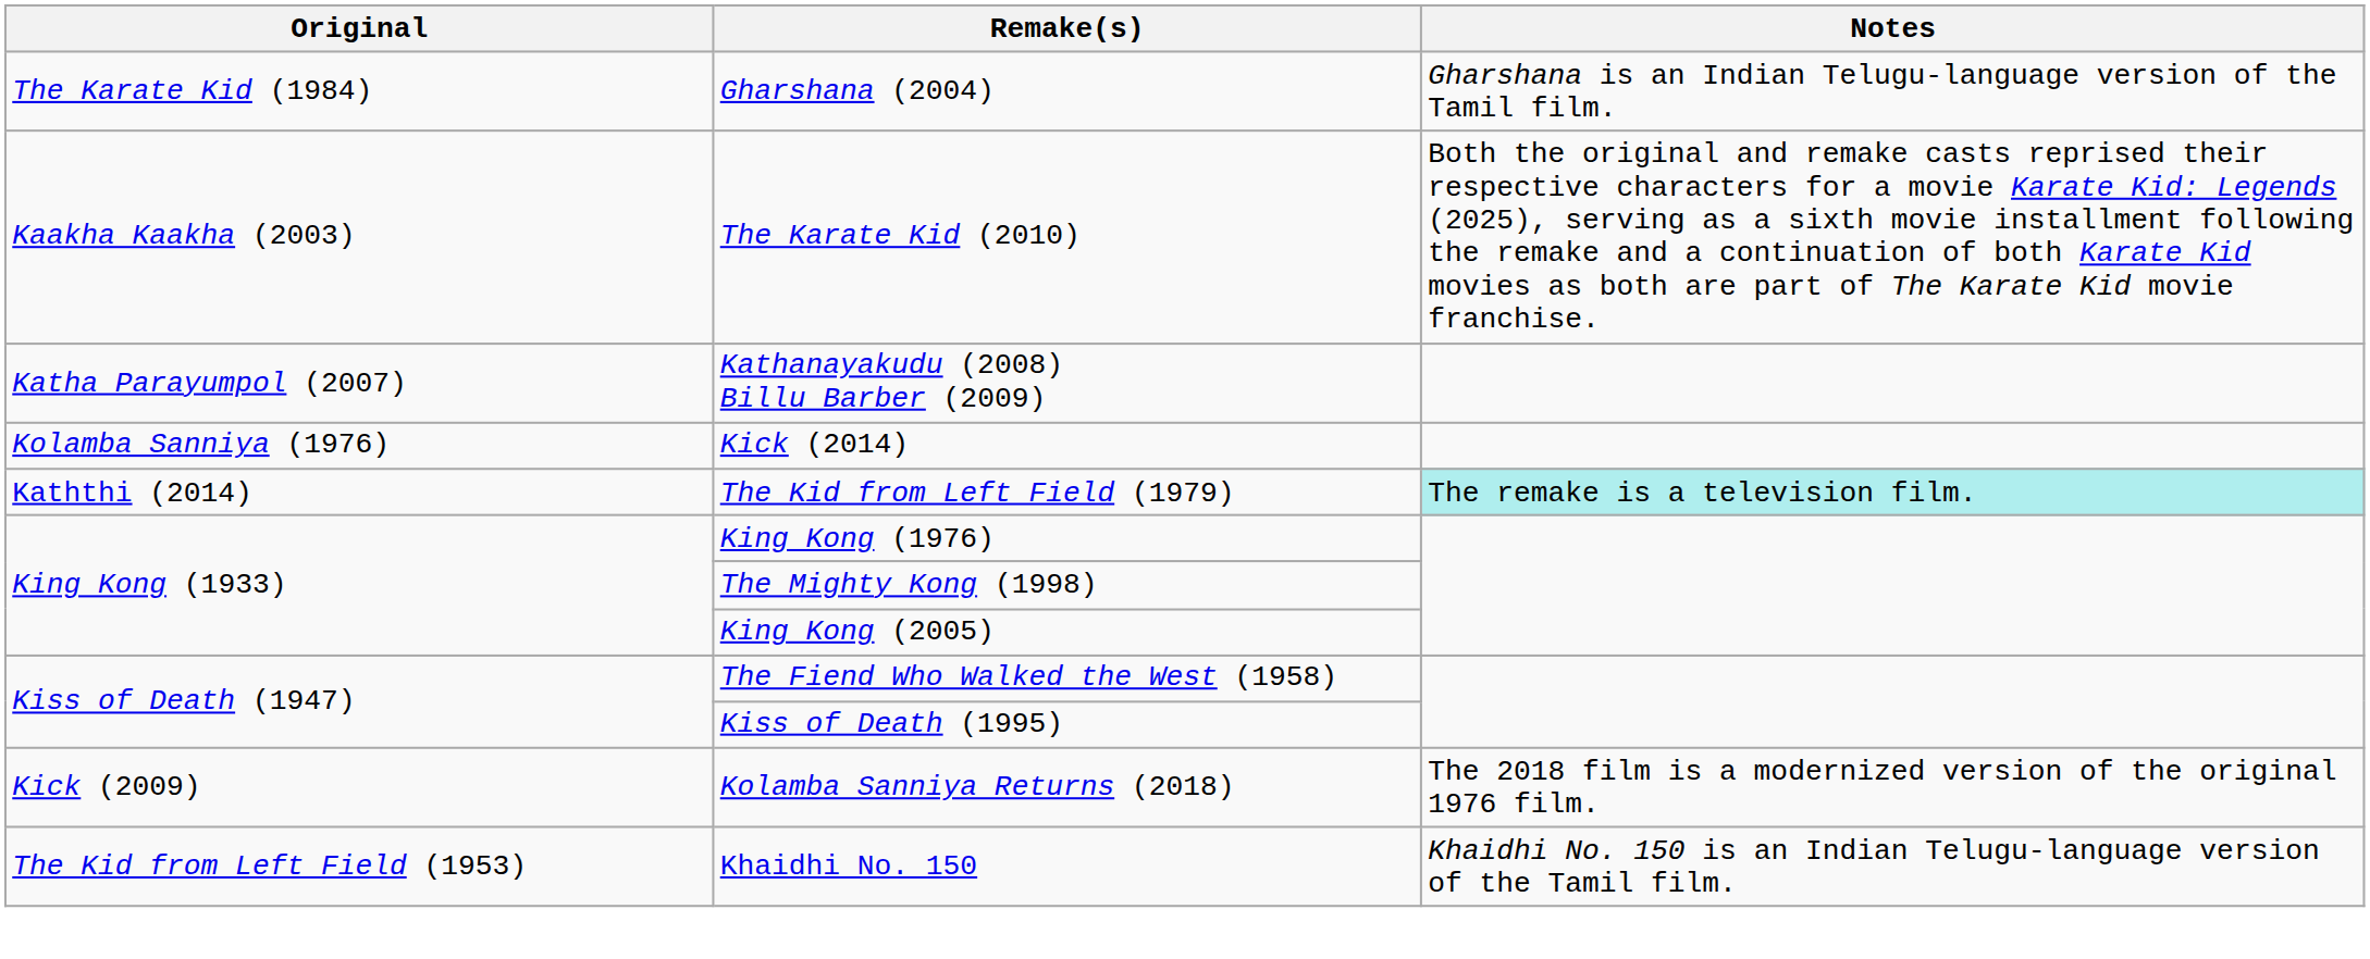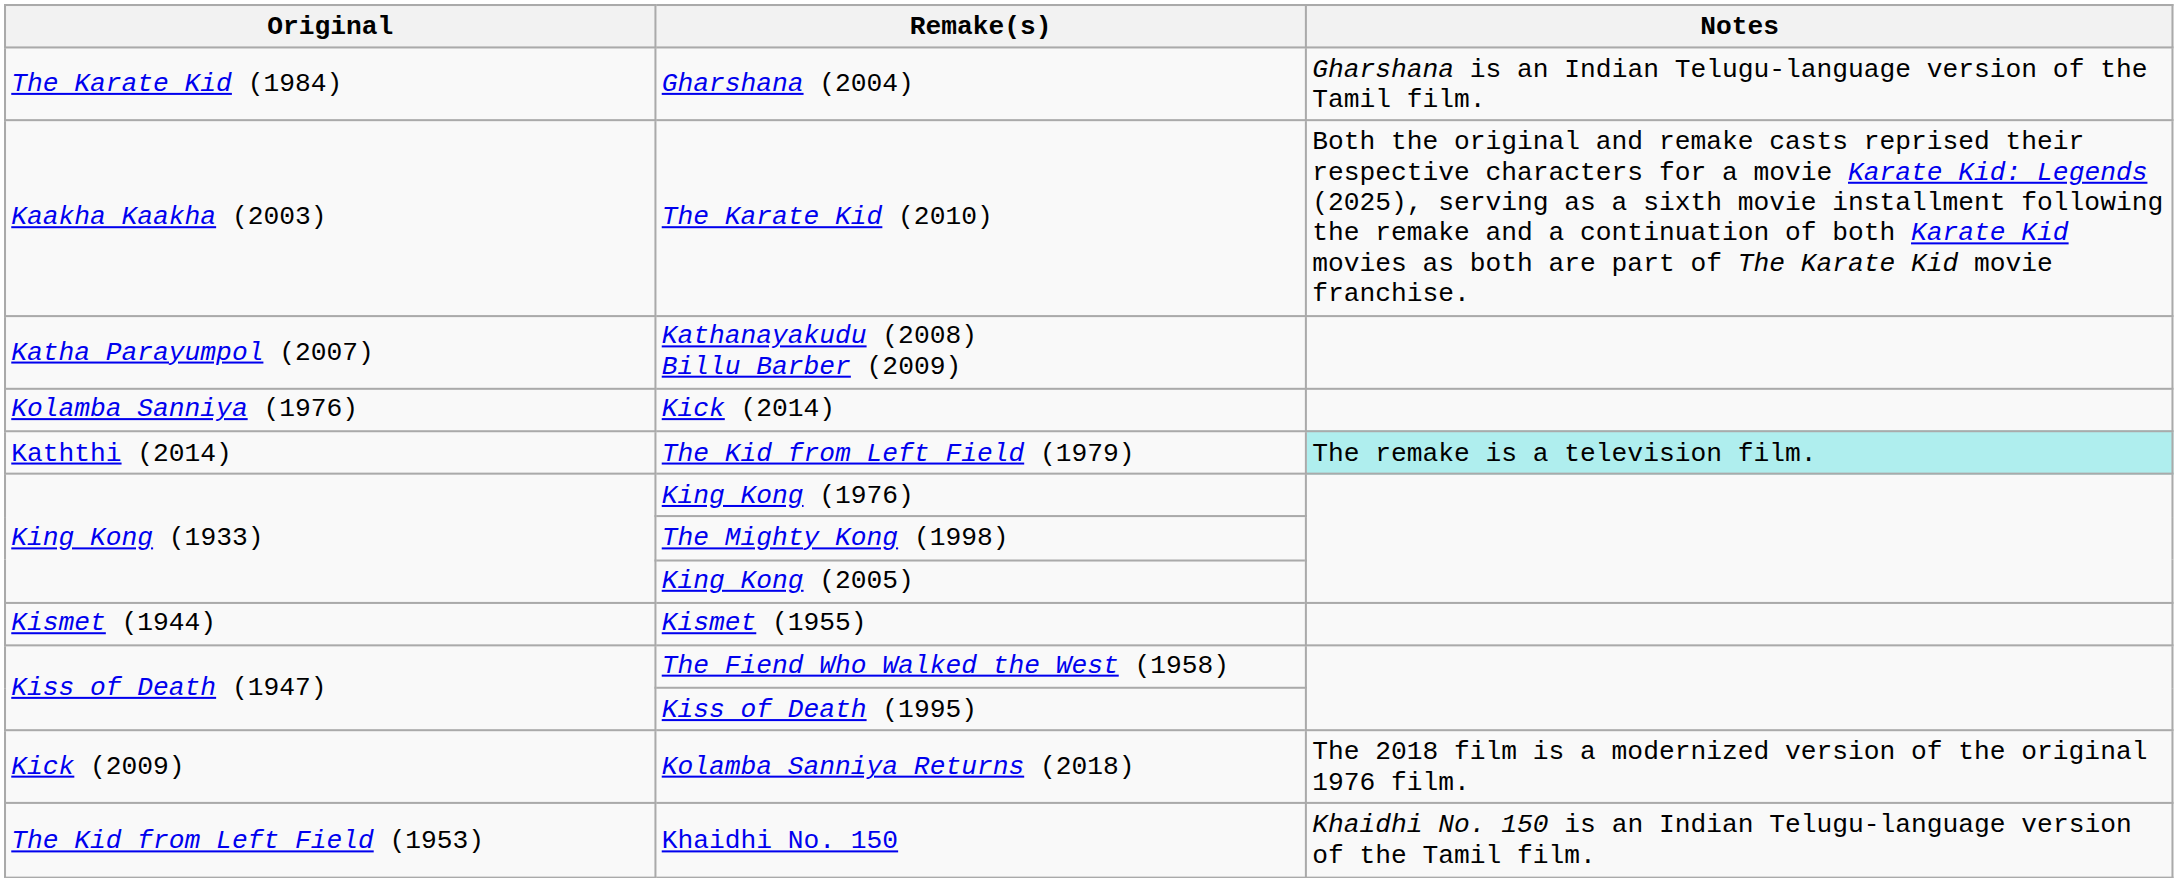+ row: Kismet (1944) | Kismet (1955)
